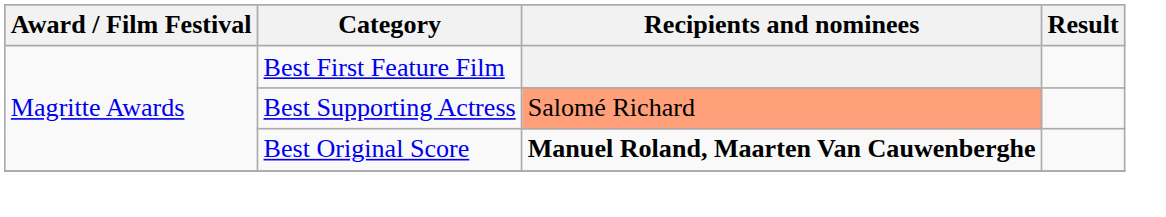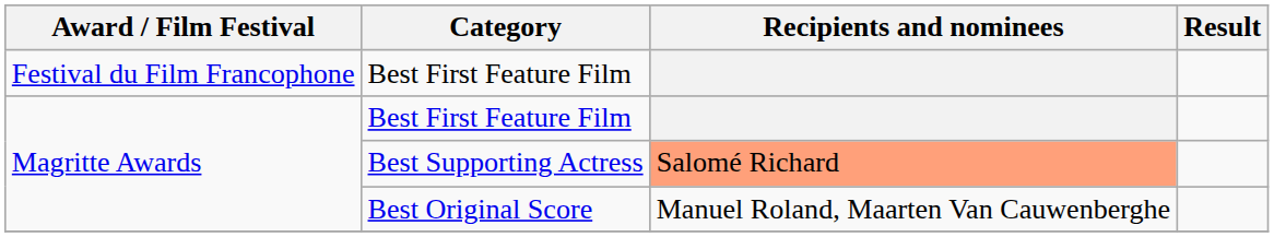+ row: Festival du Film Francophone | Best First Feature Film
Best Original Score | Recipients and nominees: bold -> normal
